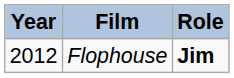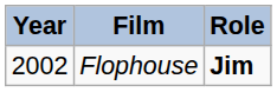Flophouse | Year: 2012 -> 2002
